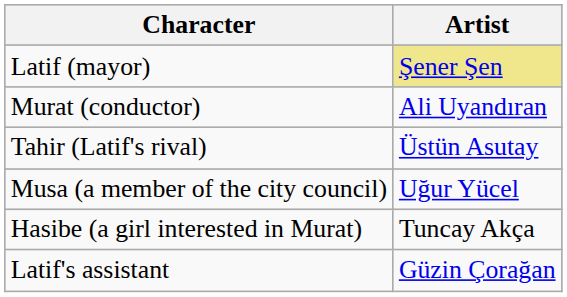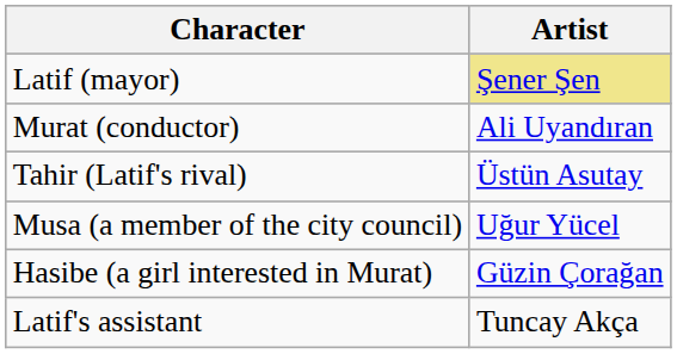Hasibe (a girl interested in Murat) | Artist: Tuncay Akça -> Güzin Çorağan
Latif's assistant | Artist: Güzin Çorağan -> Tuncay Akça
